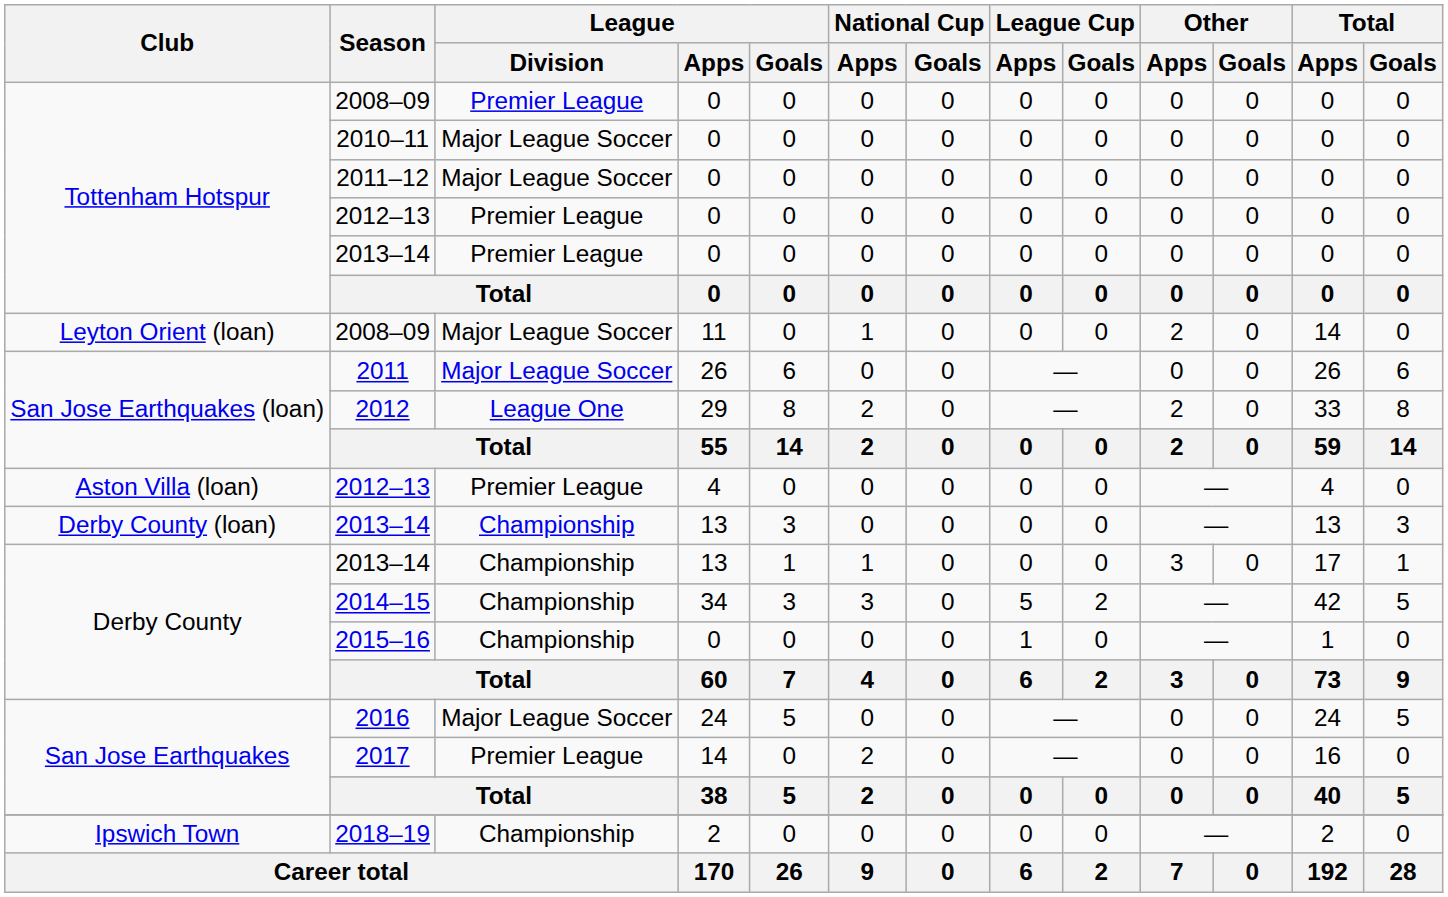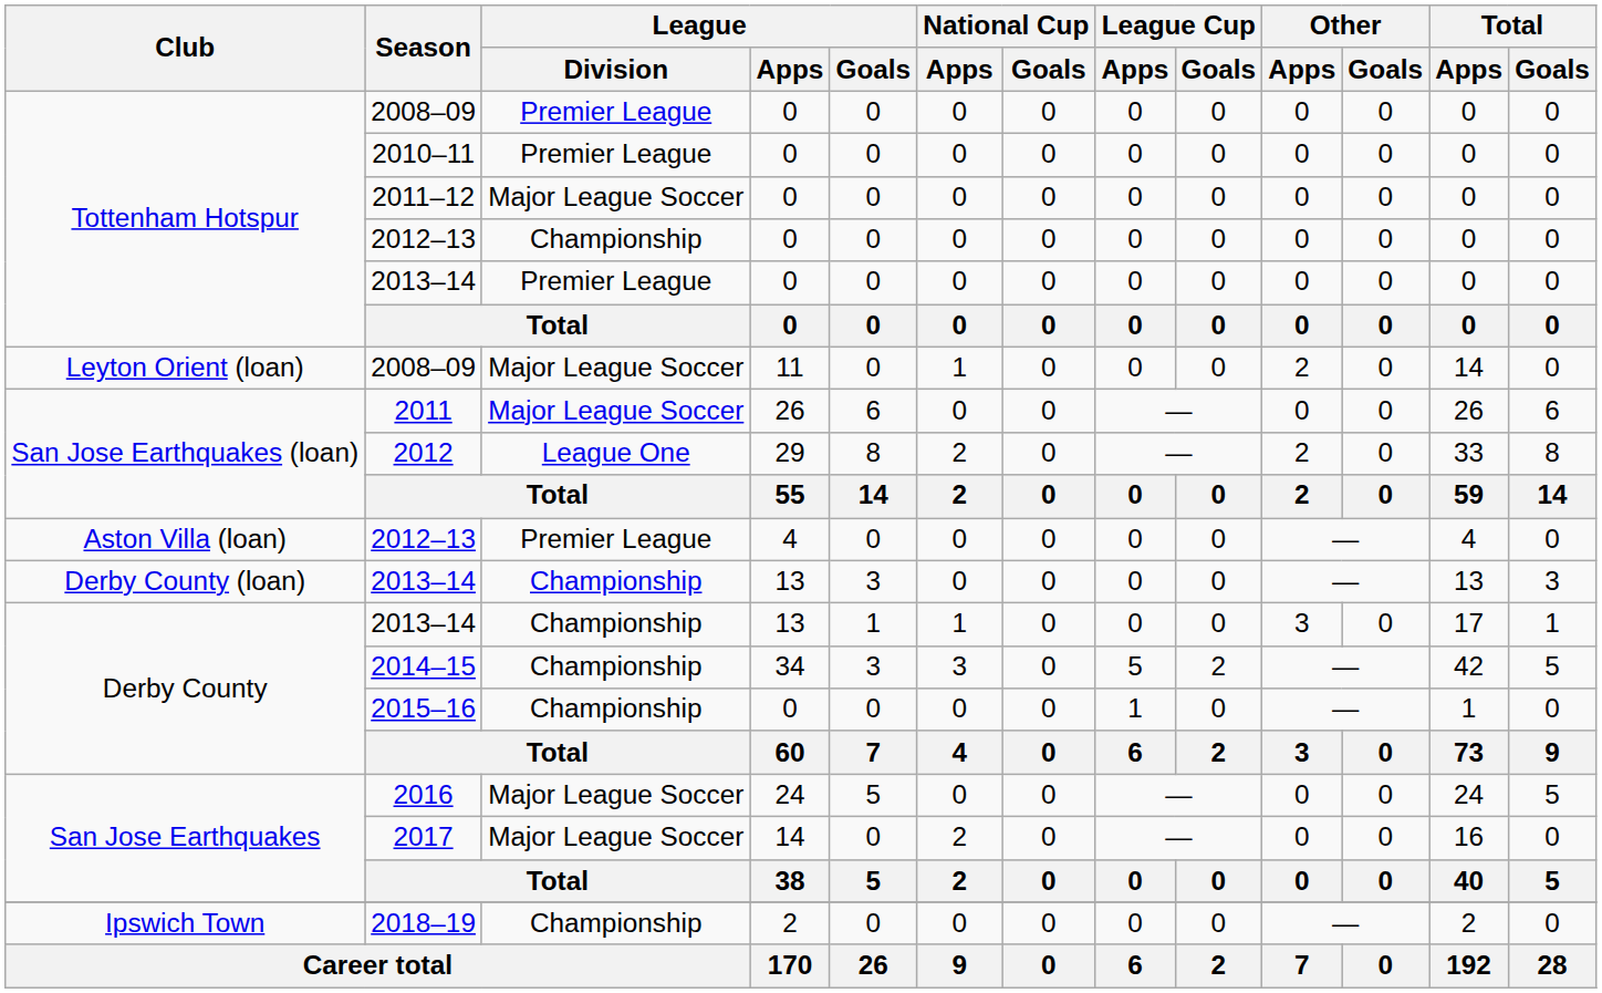2010–11 | League / Division: Major League Soccer -> Premier League
Tottenham Hotspur / 2012–13 | League / Division: Premier League -> Championship
2017 | League / Division: Premier League -> Major League Soccer
